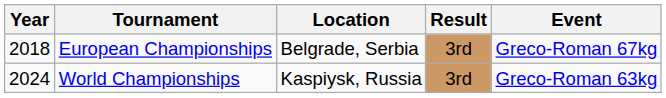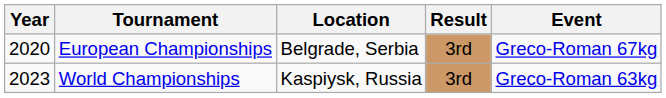European Championships | Year: 2018 -> 2020
World Championships | Year: 2024 -> 2023
